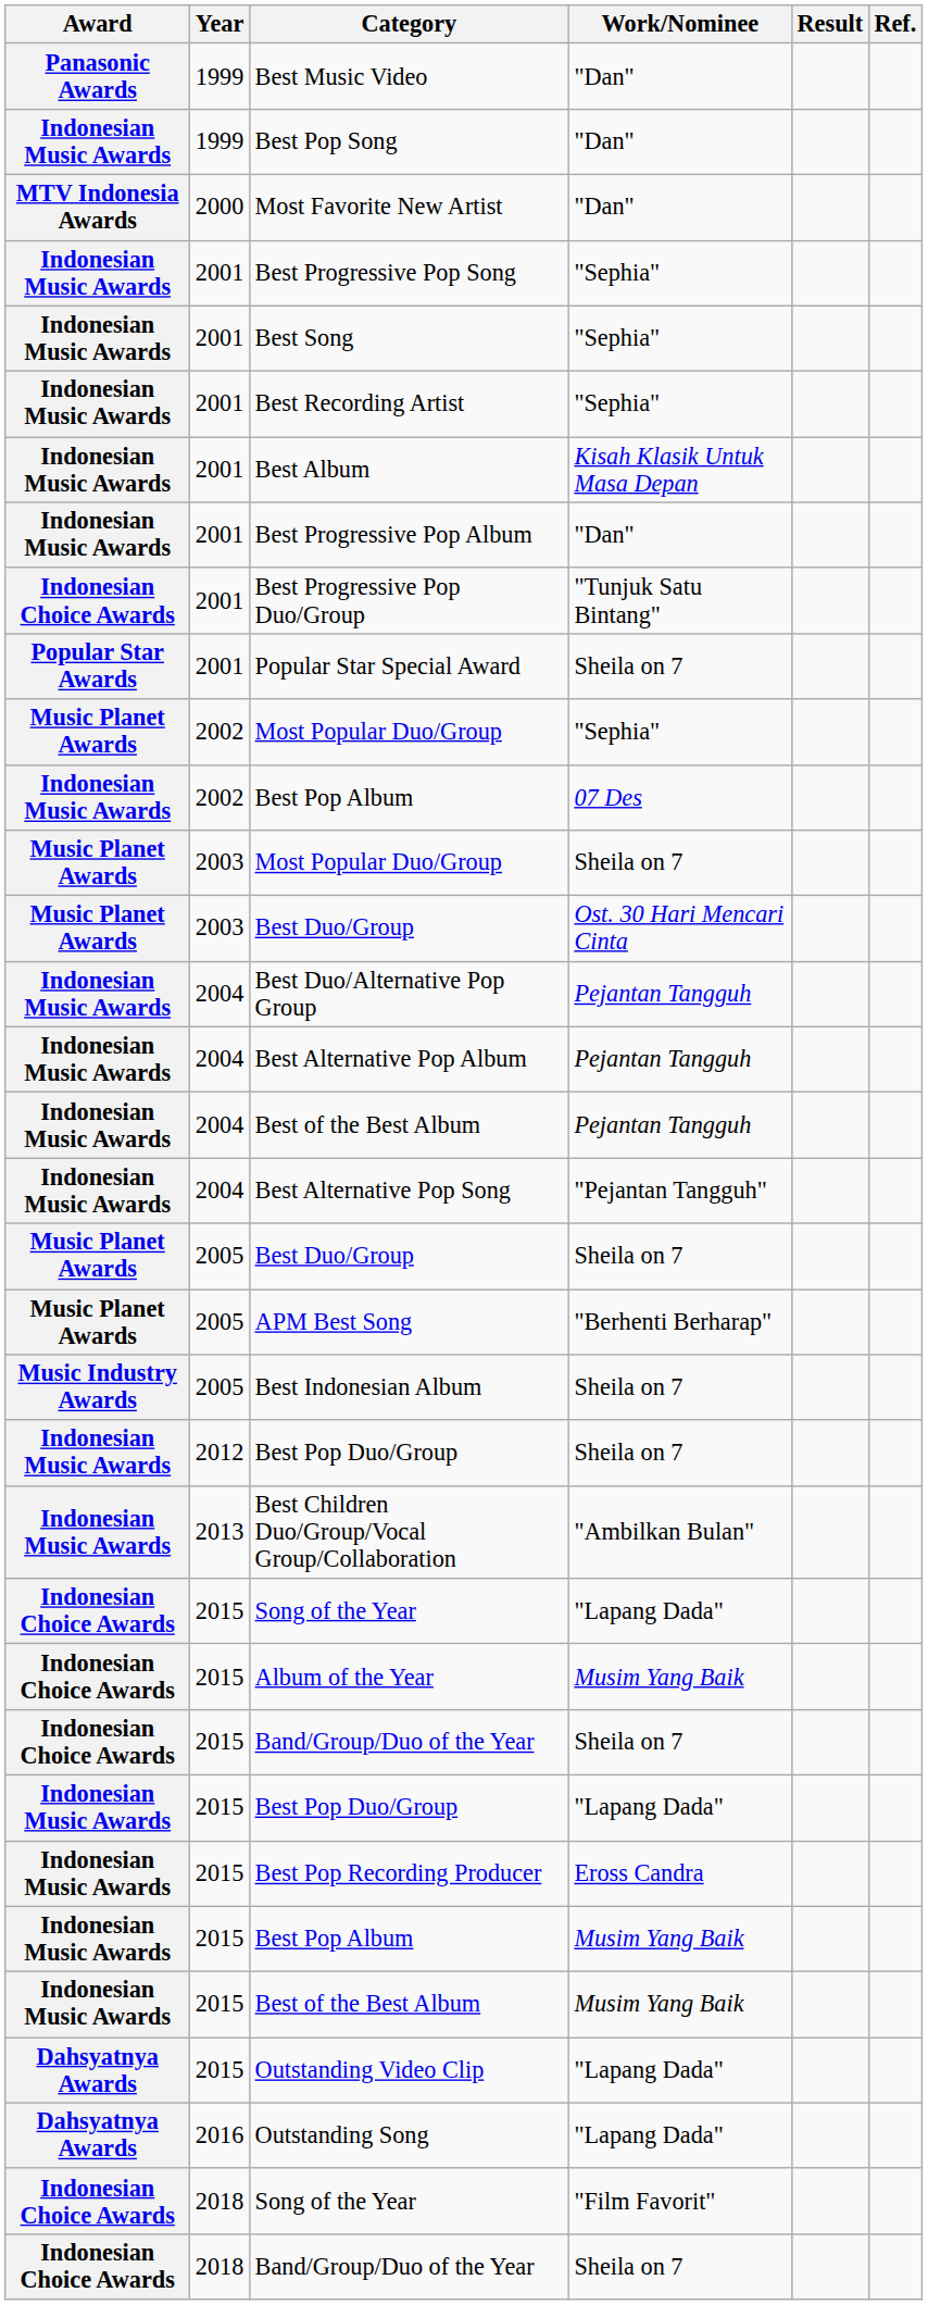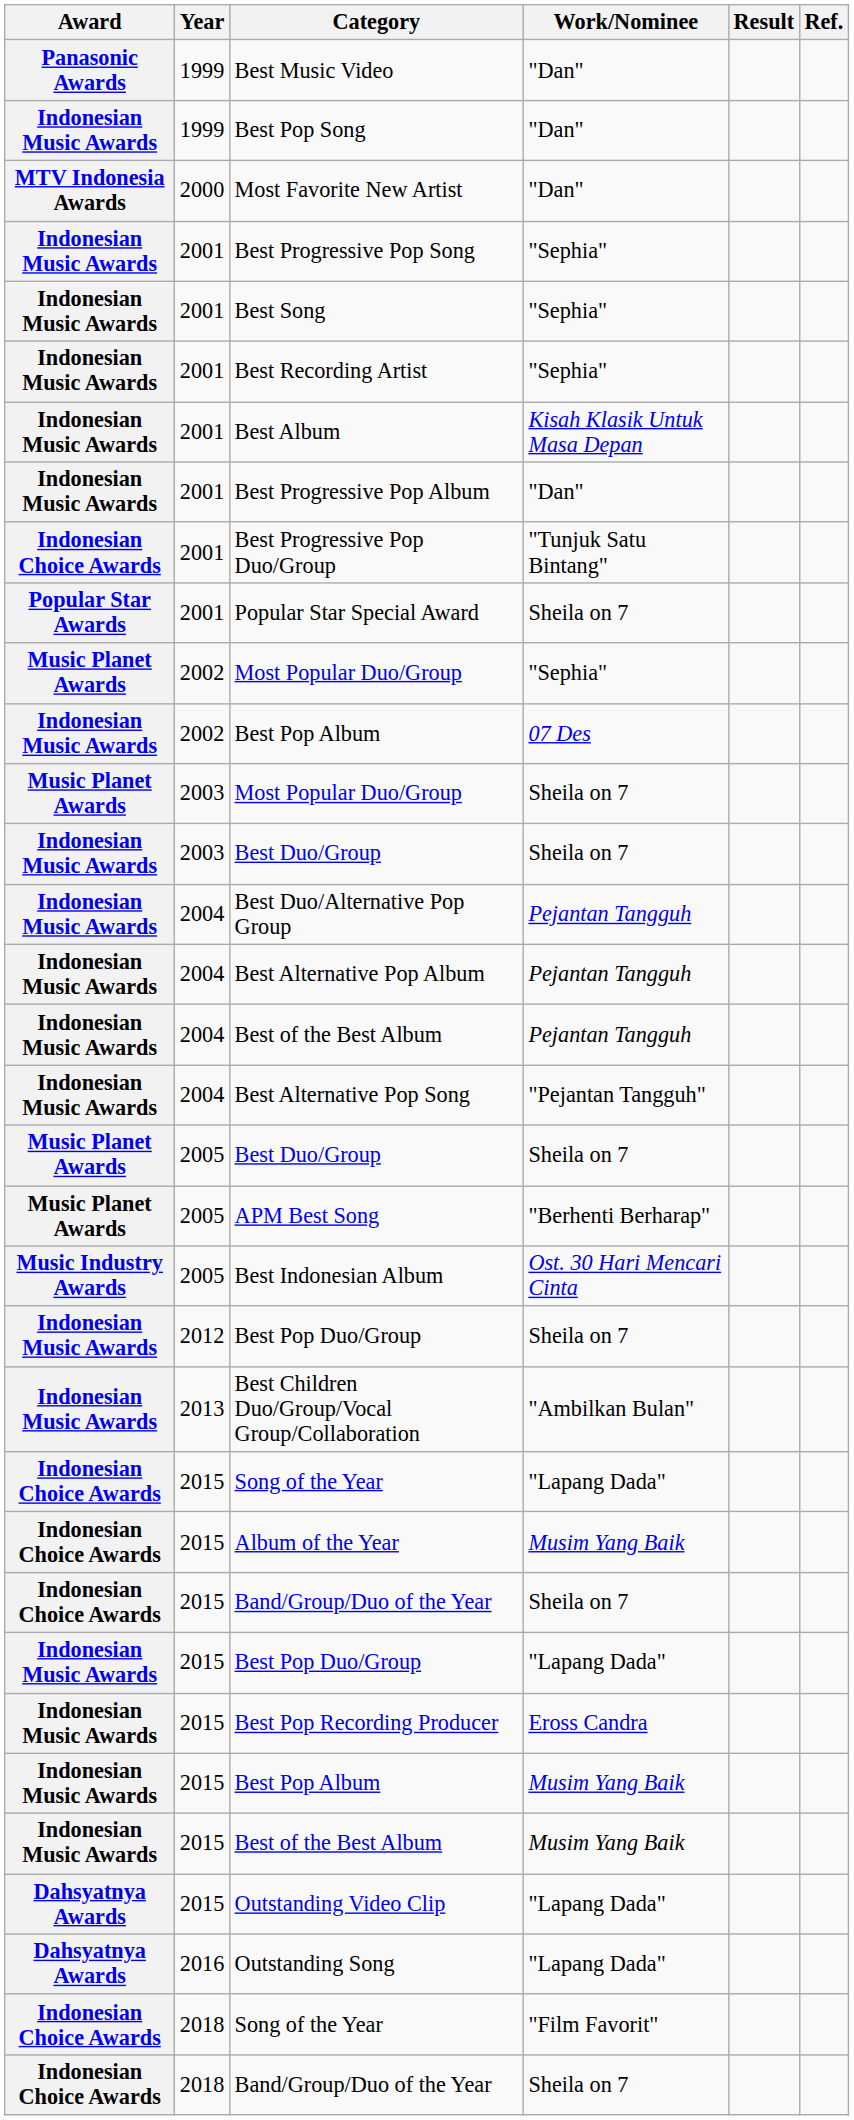2003 / Best Duo/Group | Award: Music Planet Awards -> Indonesian Music Awards
2003 / Best Duo/Group | Work/Nominee: Ost. 30 Hari Mencari Cinta -> Sheila on 7
Best Indonesian Album | Work/Nominee: Sheila on 7 -> Ost. 30 Hari Mencari Cinta
